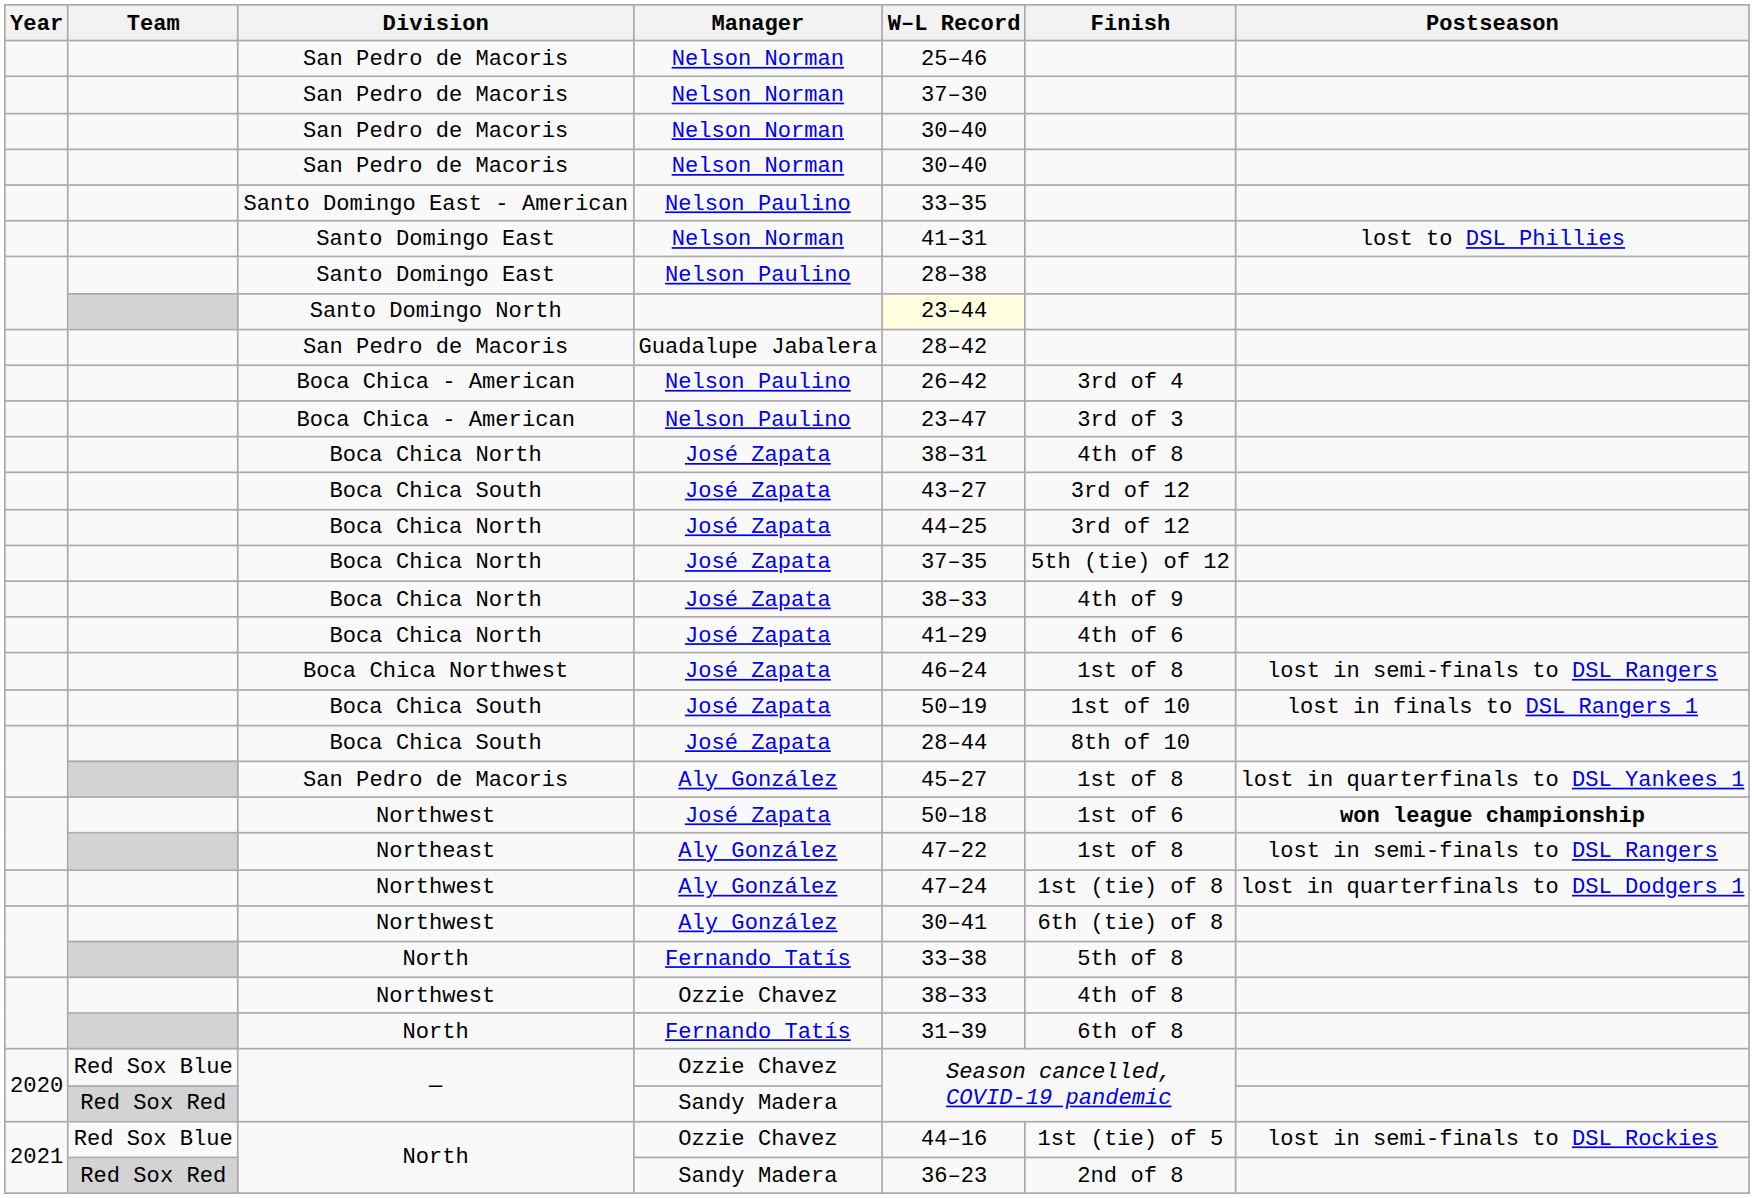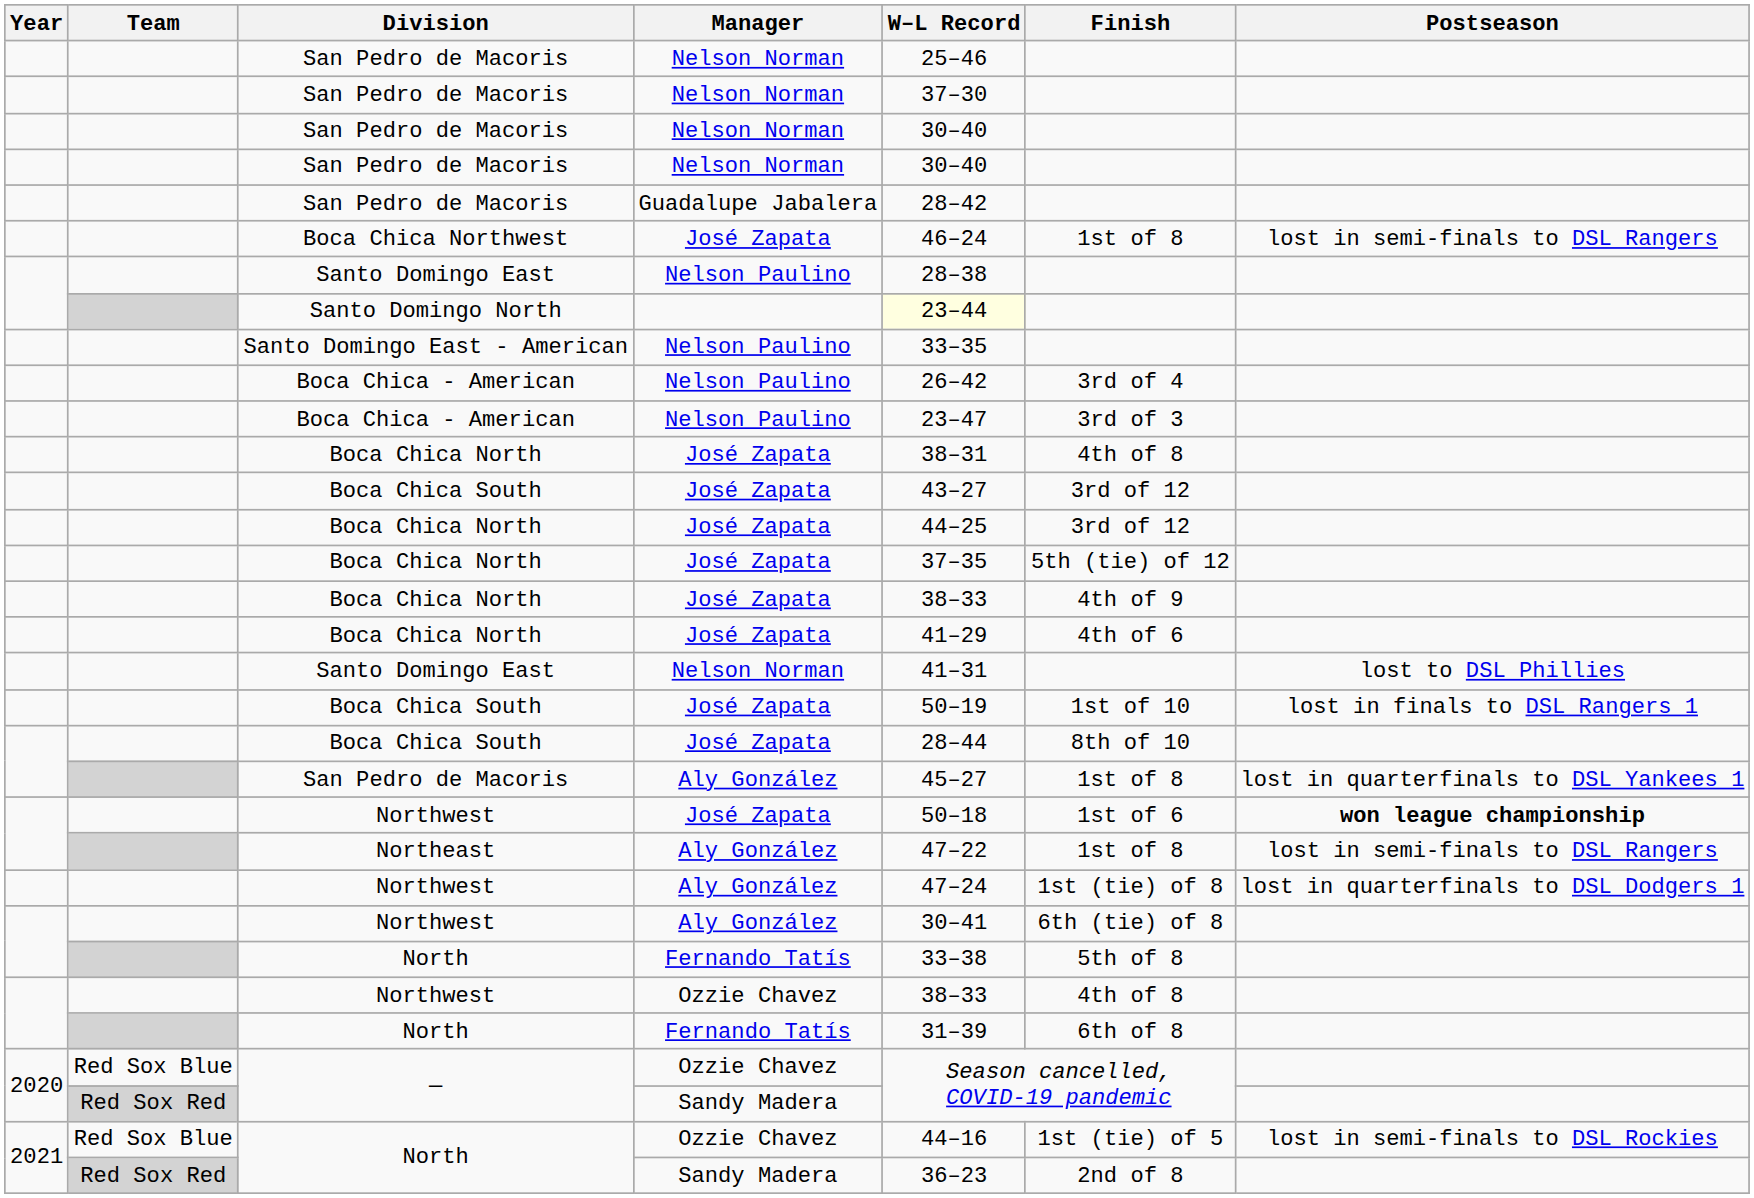rows swapped: San Pedro de Macoris / Guadalupe Jabalera <-> Santo Domingo East - American
rows swapped: Santo Domingo East / Nelson Norman <-> Boca Chica Northwest
